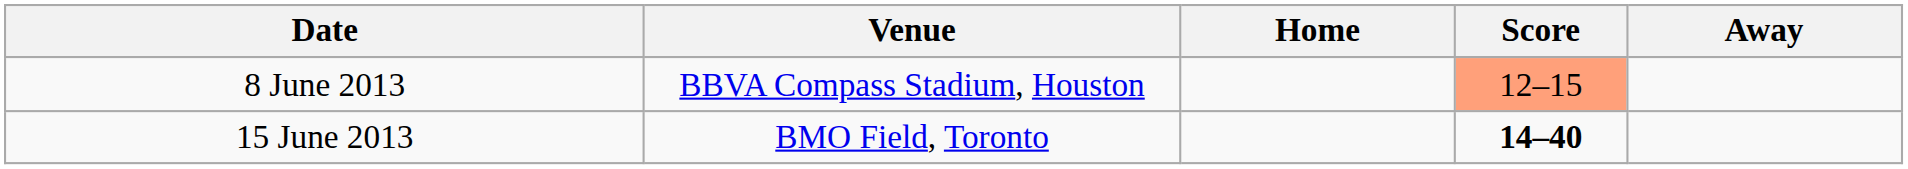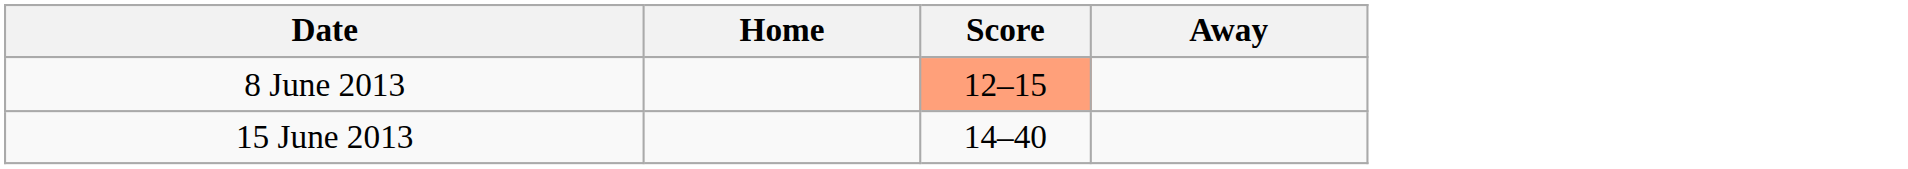- column: Venue | BBVA Compass Stadium, Houston | BMO Field, Toronto
15 June 2013 | Score: bold -> normal
